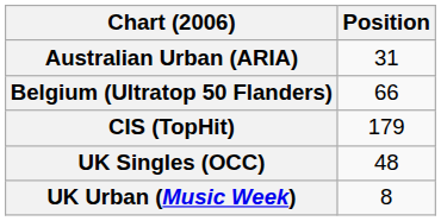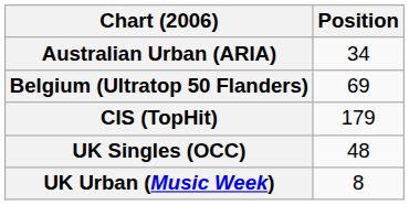Australian Urban (ARIA) | Position: 31 -> 34
Belgium (Ultratop 50 Flanders) | Position: 66 -> 69
